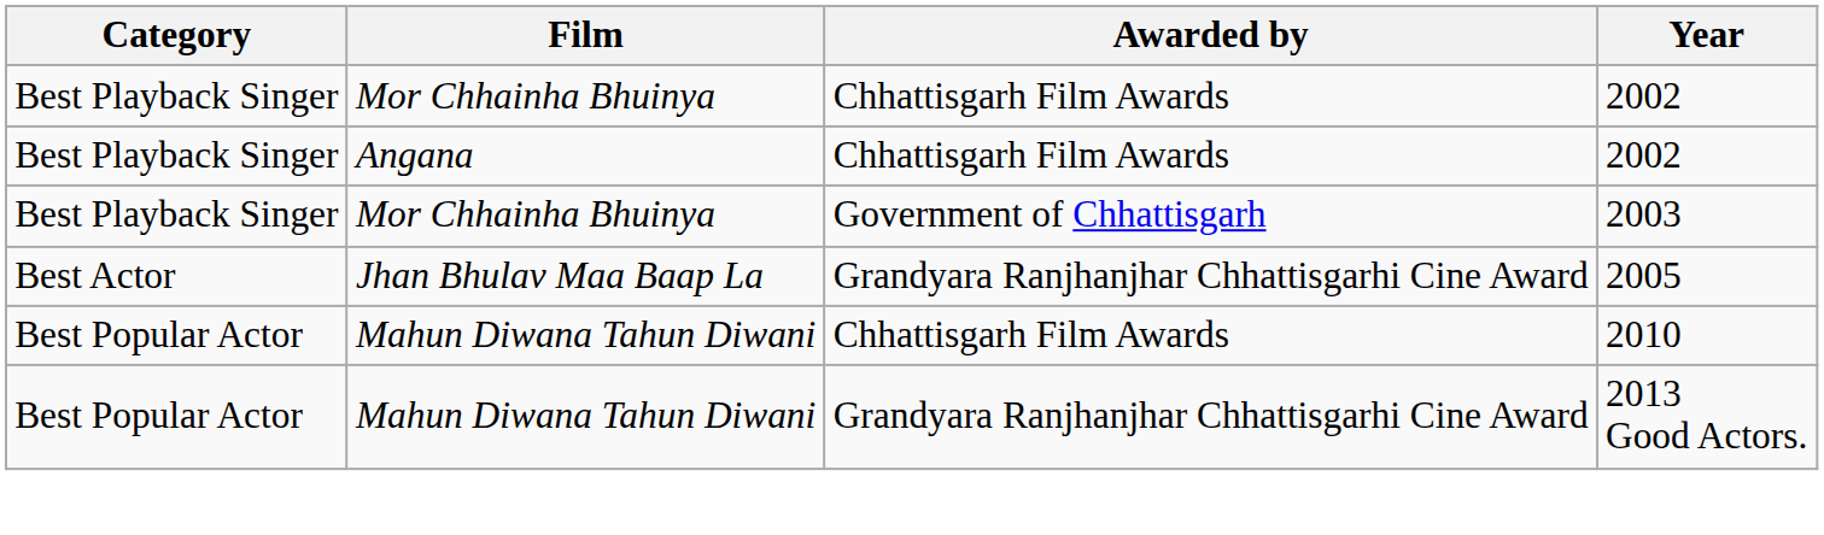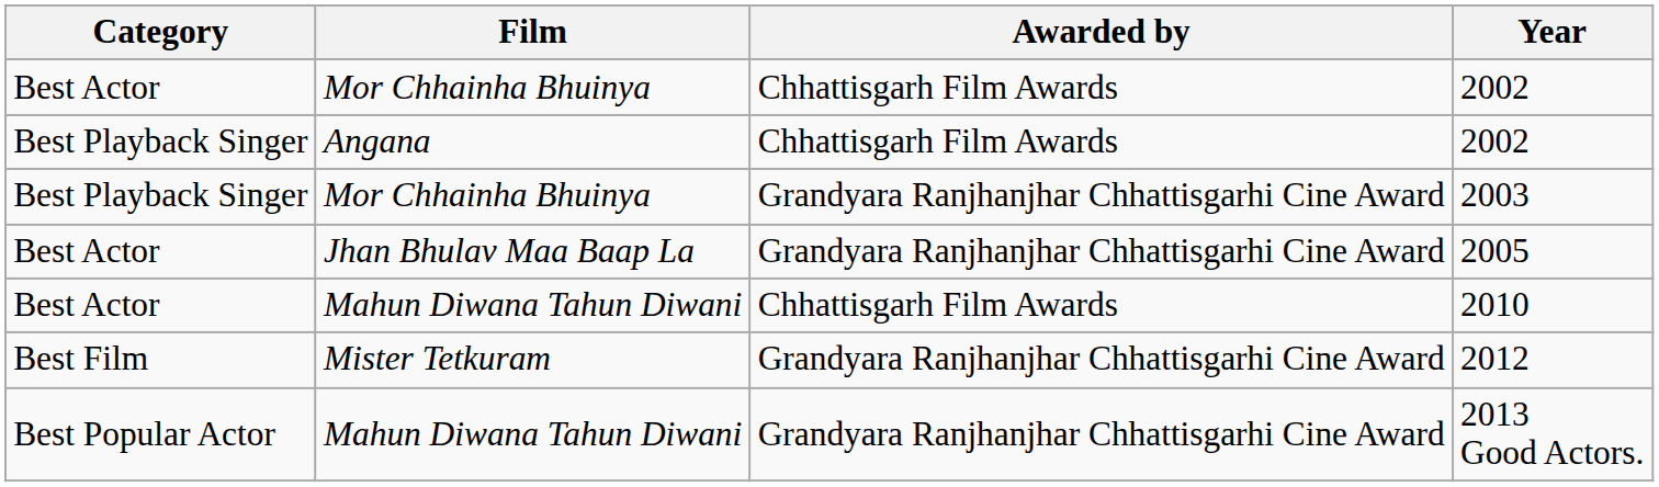Mor Chhainha Bhuinya / 2002 | Category: Best Playback Singer -> Best Actor
2003 | Awarded by: Government of Chhattisgarh -> Grandyara Ranjhanjhar Chhattisgarhi Cine Award
2010 | Category: Best Popular Actor -> Best Actor
+ row: Best Film | Mister Tetkuram | Grandyara Ranjhanjhar Chhattisgarhi Cine Award | 2012
